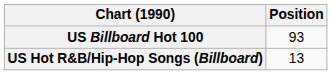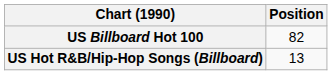US Billboard Hot 100 | Position: 93 -> 82
